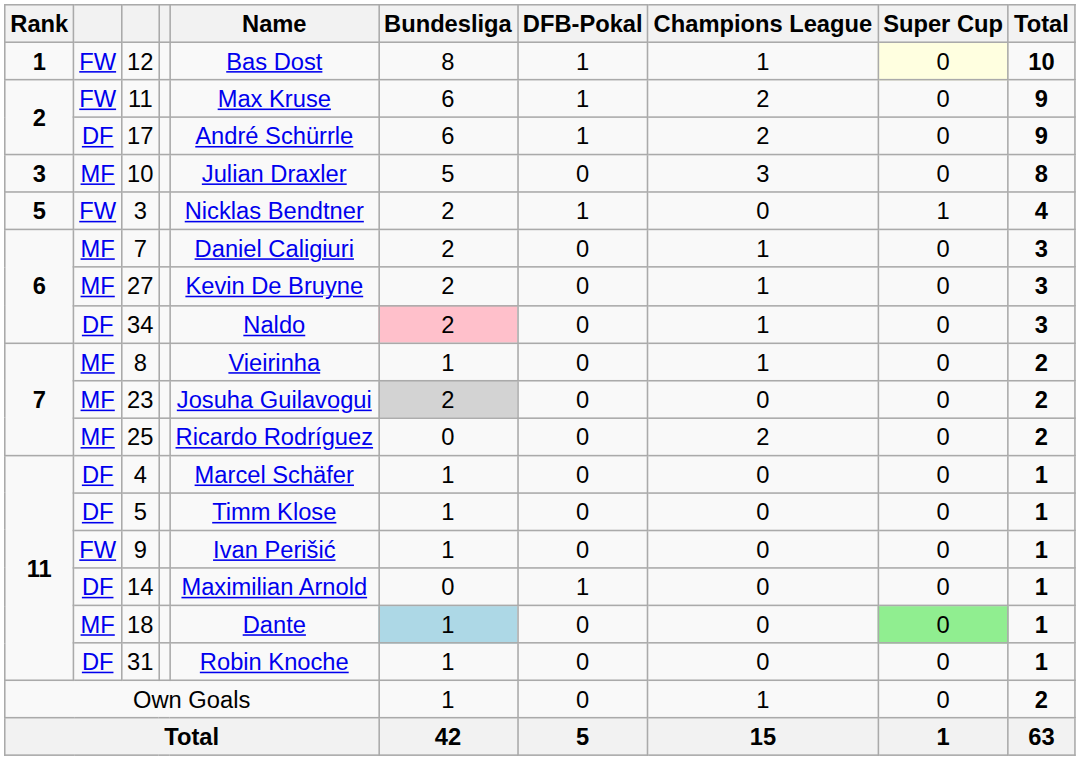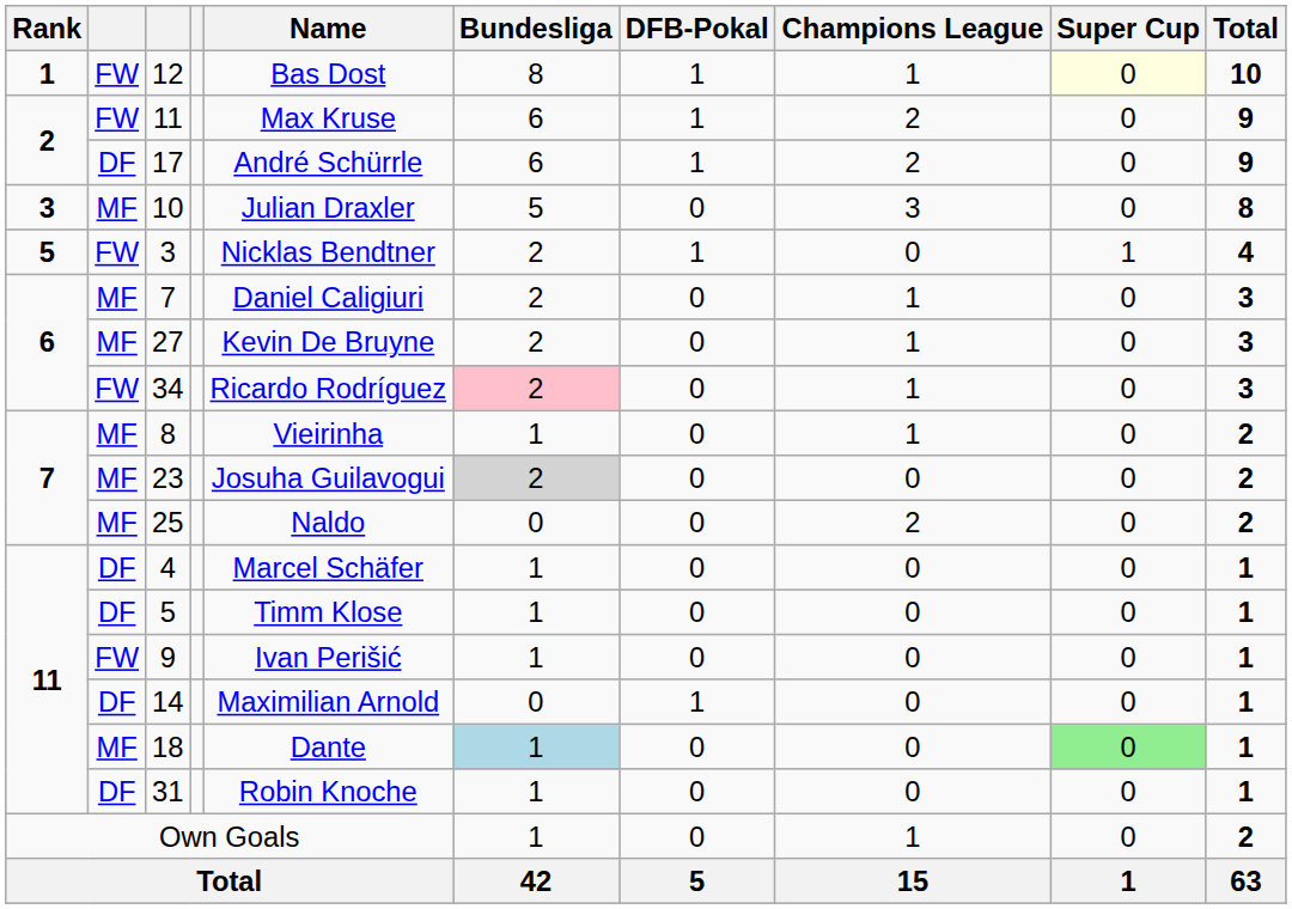34 | column 2: DF -> FW
34 | Name: Naldo -> Ricardo Rodríguez
25 | Name: Ricardo Rodríguez -> Naldo
